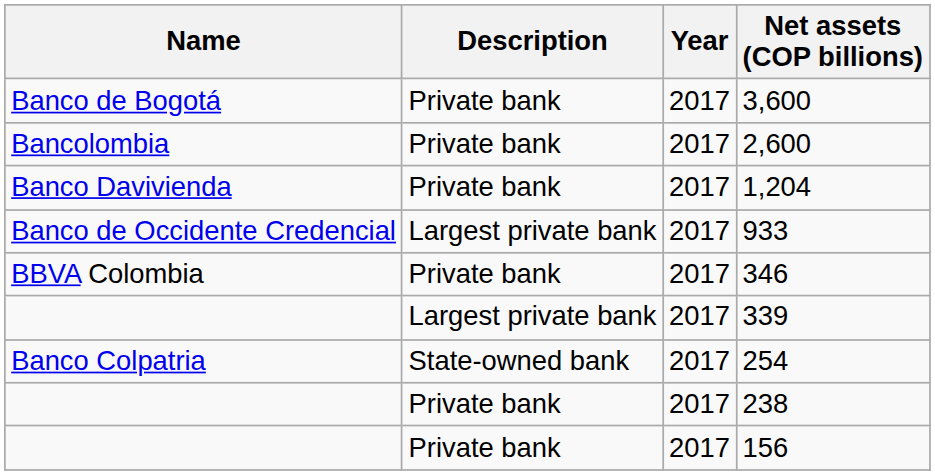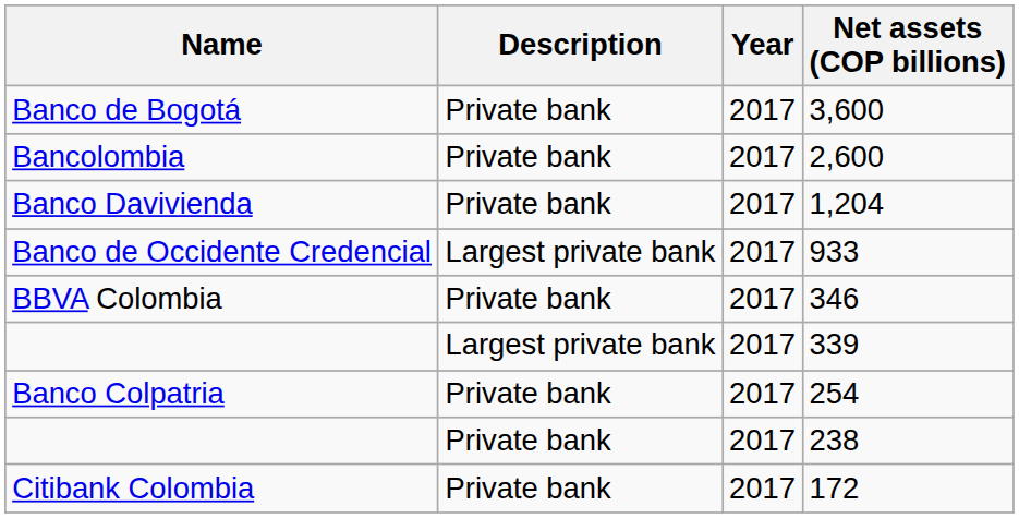254 | Description: State-owned bank -> Private bank
+ row: Citibank Colombia | Private bank | 2017 | 172
- row: Private bank | 2017 | 156
